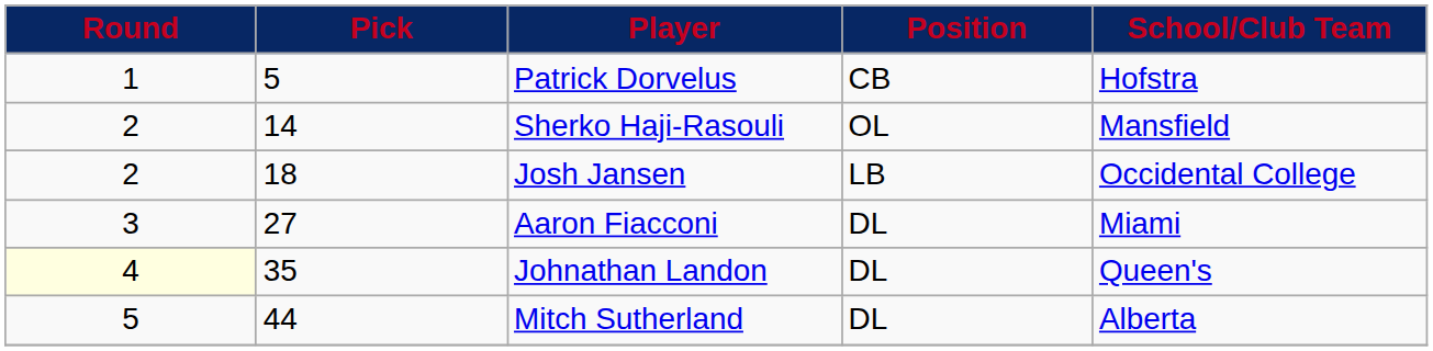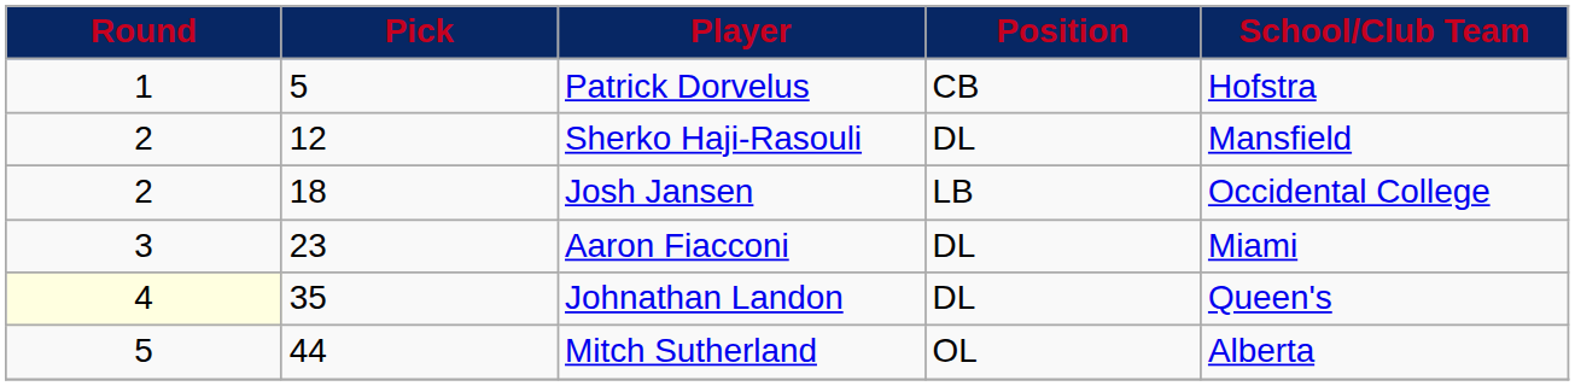Sherko Haji-Rasouli | Pick: 14 -> 12
Sherko Haji-Rasouli | Position: OL -> DL
Aaron Fiacconi | Pick: 27 -> 23
Mitch Sutherland | Position: DL -> OL
